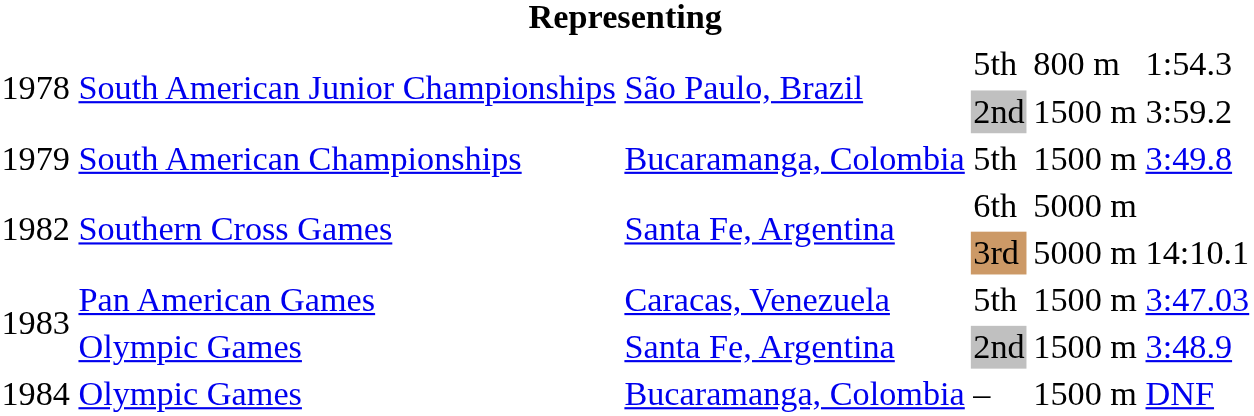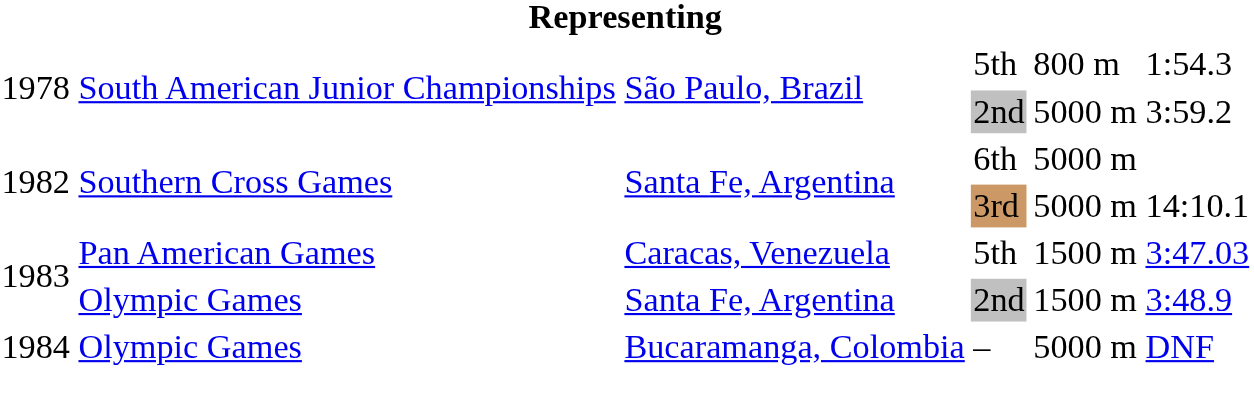1978 / 2nd | column 5: 1500 m -> 5000 m
- row: 1979 | South American Championships | Bucaramanga, Colombia | 5th | 1500 m | 3:49.8
1984 | column 5: 1500 m -> 5000 m
